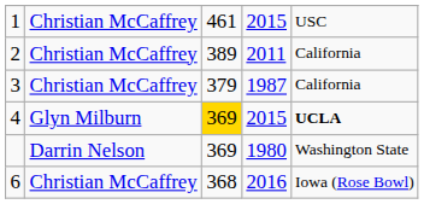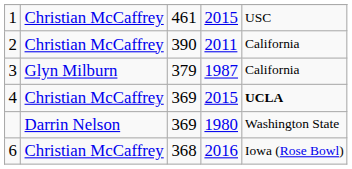2 | column 3: 389 -> 390
3 | column 2: Christian McCaffrey -> Glyn Milburn
4 | column 2: Glyn Milburn -> Christian McCaffrey
4 | column 3: gold background -> no background
